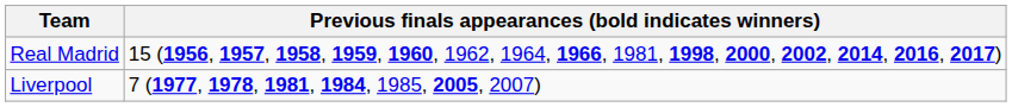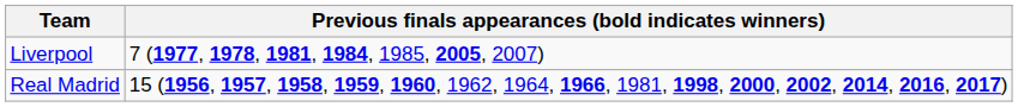rows swapped: Real Madrid <-> Liverpool
